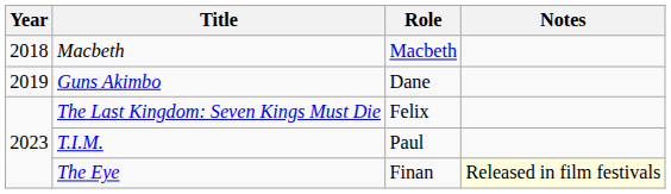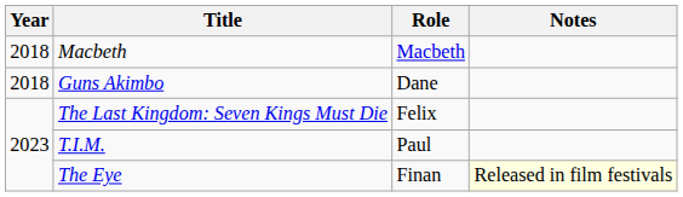Guns Akimbo | Year: 2019 -> 2018
